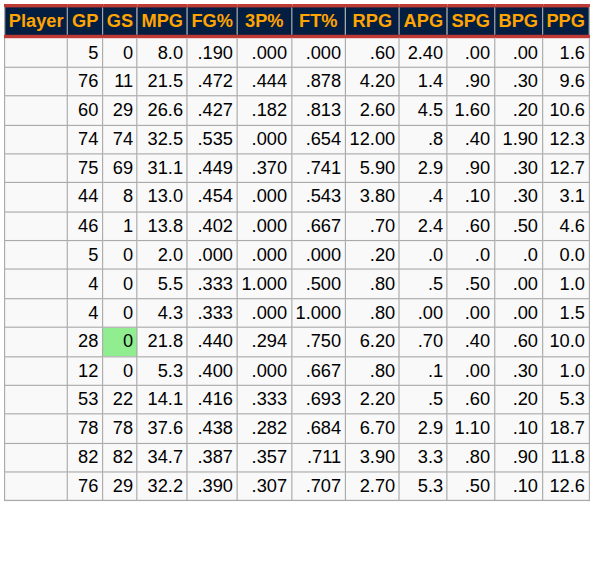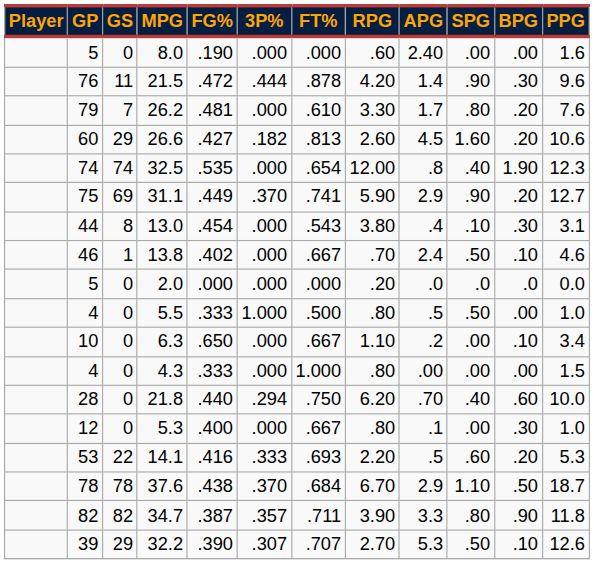+ row: 79 | 7 | 26.2 | .481 | .000 | .610 | 3.30 | 1.7 | .80 | .20 | 7.6
31.1 | BPG: .30 -> .20
13.8 | SPG: .60 -> .50
13.8 | BPG: .50 -> .10
+ row: 10 | 0 | 6.3 | .650 | .000 | .667 | 1.10 | .2 | .00 | .10 | 3.4
21.8 | GS: lightgreen background -> no background
37.6 | 3P%: .282 -> .370
37.6 | BPG: .10 -> .50
32.2 | GP: 76 -> 39
